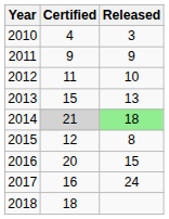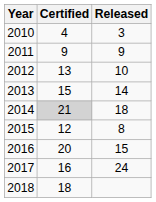2012 | Certified: 11 -> 13
2013 | Released: 13 -> 14
2014 | Released: lightgreen background -> no background
